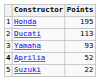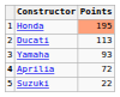Honda | Points: no background -> lightsalmon background
Aprilia | Points: 52 -> 72
